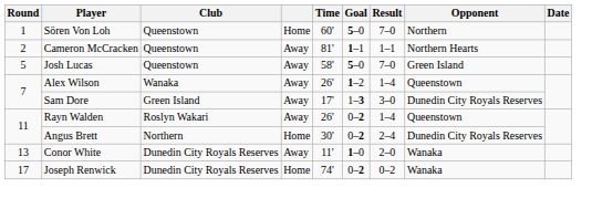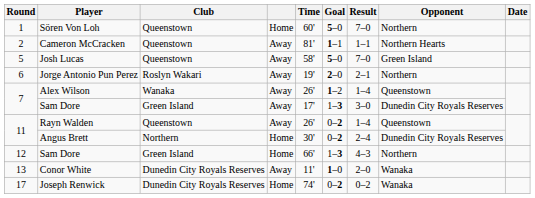+ row: 6 | Jorge Antonio Pun Perez | Roslyn Wakari | Away | 19' | 2–0 | 2–1 | Northern
Rayn Walden | Club: Roslyn Wakari -> Queenstown
+ row: 12 | Sam Dore | Green Island | Home | 66' | 1–3 | 4–3 | Northern
